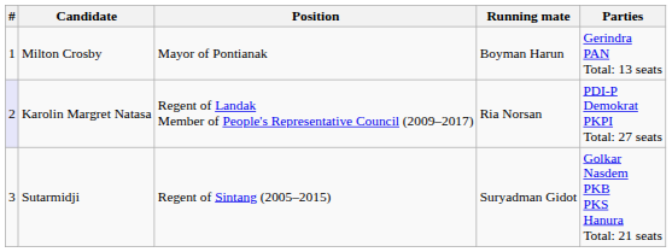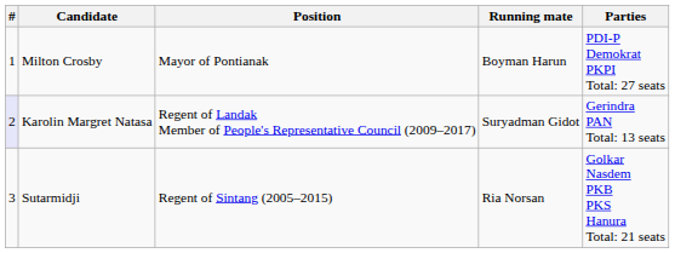Milton Crosby | Parties: Gerindra PAN Total: 13 seats -> PDI-P Demokrat PKPI Total: 27 seats
Karolin Margret Natasa | Running mate: Ria Norsan -> Suryadman Gidot
Karolin Margret Natasa | Parties: PDI-P Demokrat PKPI Total: 27 seats -> Gerindra PAN Total: 13 seats
Sutarmidji | Running mate: Suryadman Gidot -> Ria Norsan
